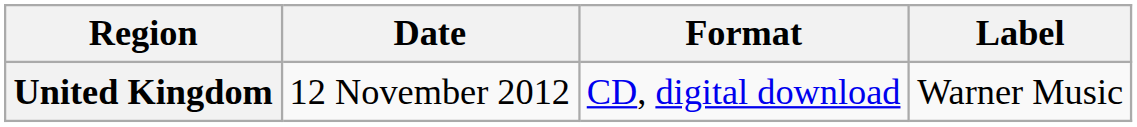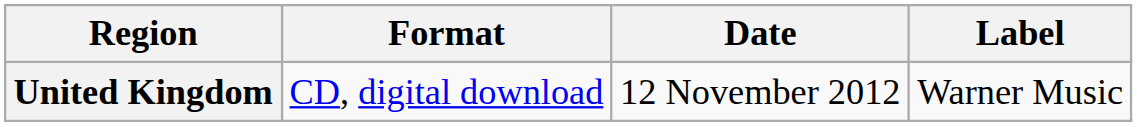columns swapped: Date <-> Format
